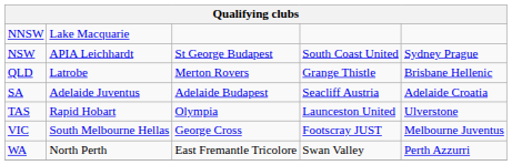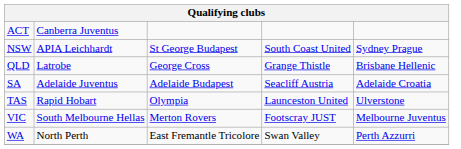+ row: ACT | Canberra Juventus
- row: NNSW | Lake Macquarie
QLD | column 3: Merton Rovers -> George Cross
VIC | column 3: George Cross -> Merton Rovers
